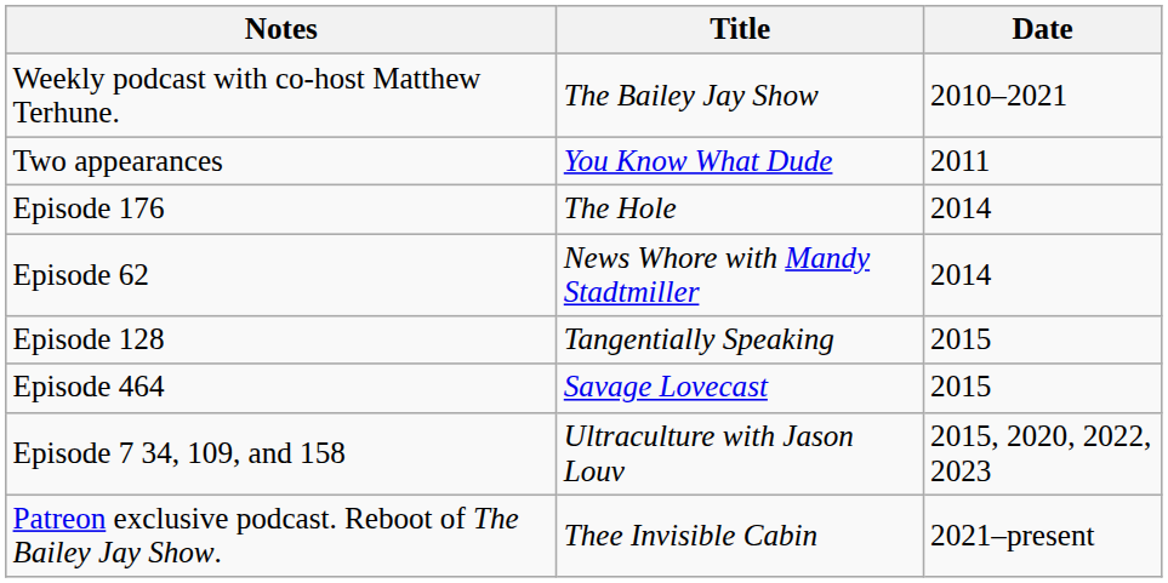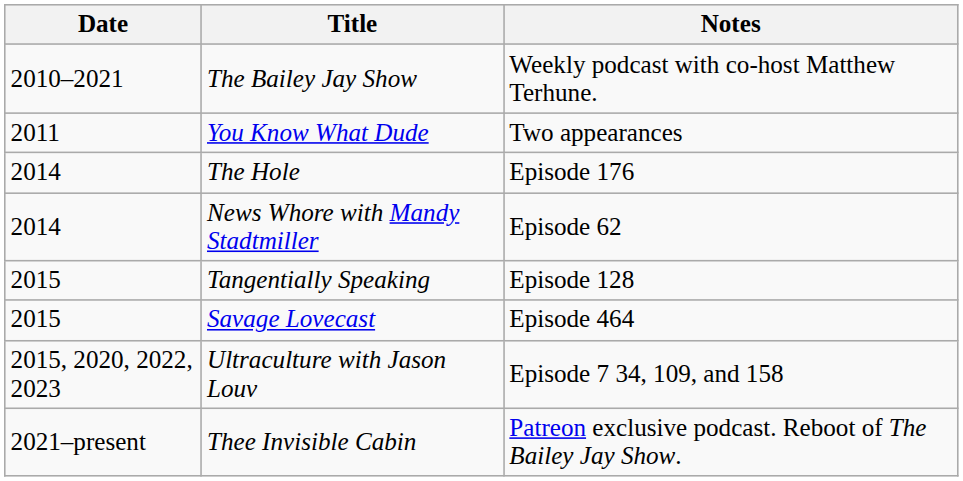columns swapped: Date <-> Notes
